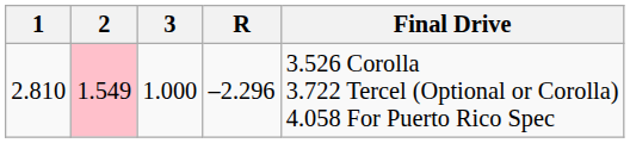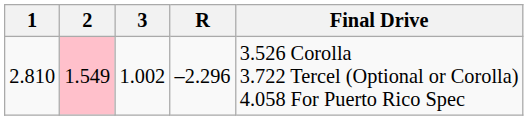2.810 | 3: 1.000 -> 1.002
